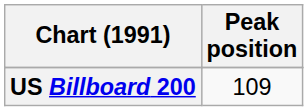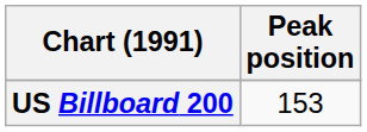US Billboard 200 | Peak position: 109 -> 153
